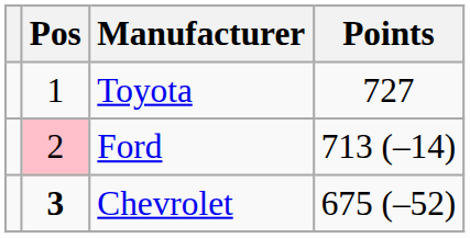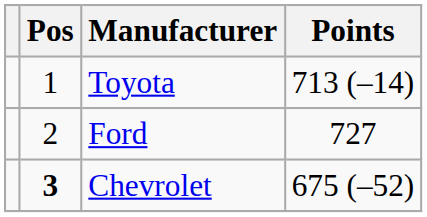Toyota | Points: 727 -> 713 (–14)
Ford | Pos: pink background -> no background
Ford | Points: 713 (–14) -> 727
